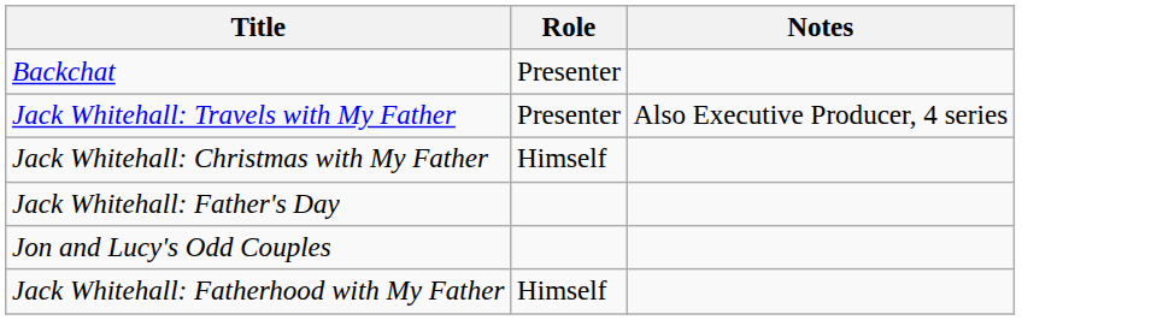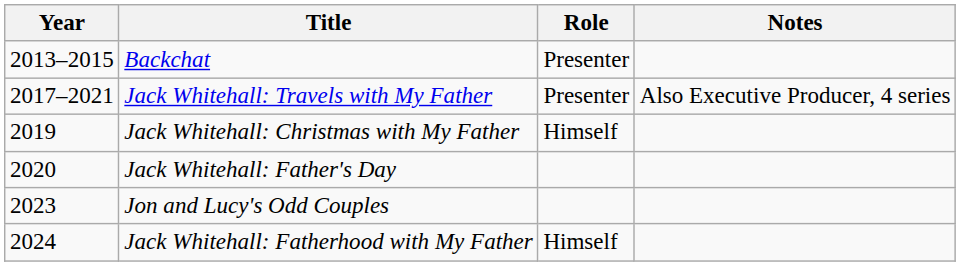+ column: Year | 2013–2015 | 2017–2021 | 2019 | 2020 | 2023 | 2024
